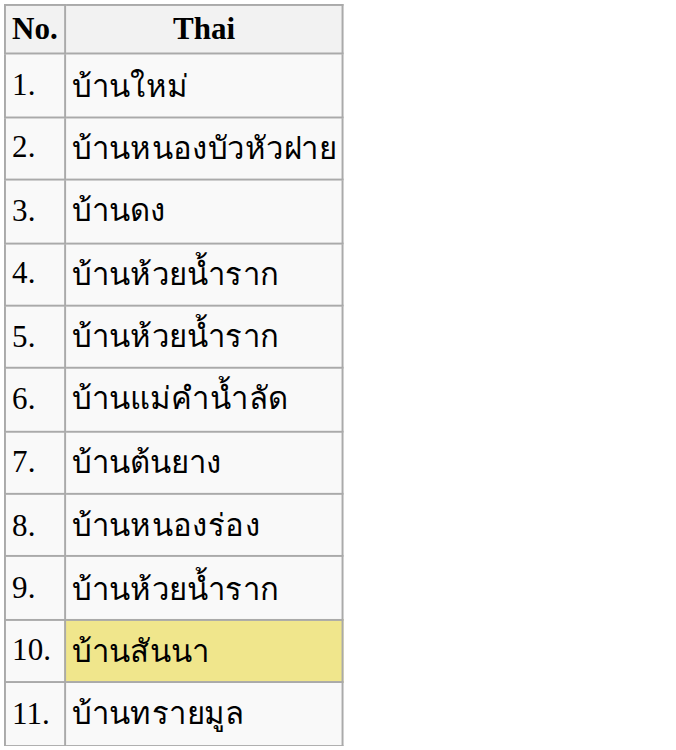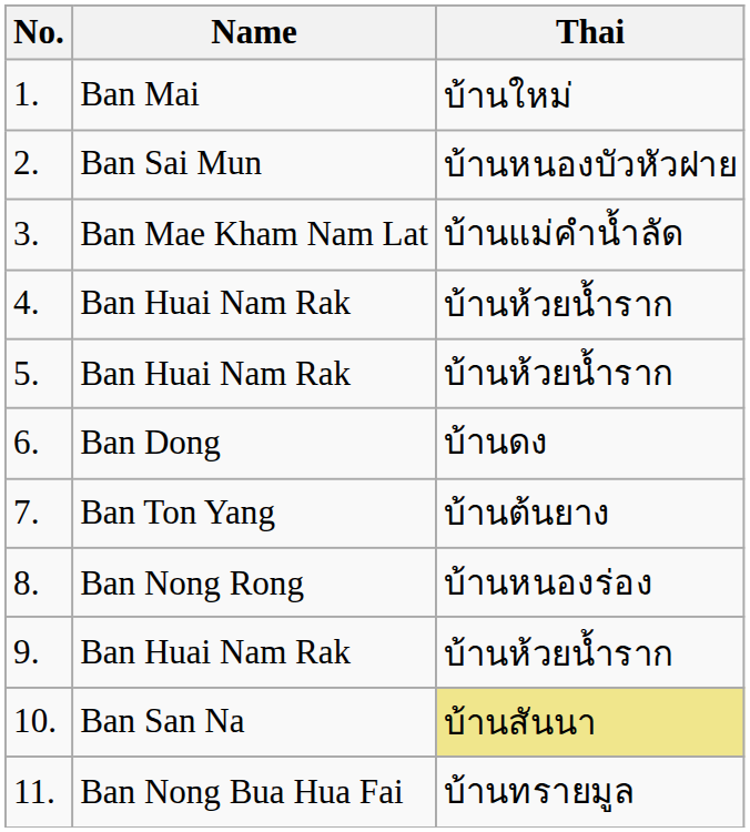+ column: Name | Ban Mai | Ban Sai Mun | Ban Mae Kham Nam Lat | Ban Huai Nam Rak | Ban Huai Nam Rak | Ban Dong | Ban Ton Yang | Ban Nong Rong | Ban Huai Nam Rak | Ban San Na | Ban Nong Bua Hua Fai
3. | Thai: บ้านดง -> บ้านแม่คำน้ำลัด
6. | Thai: บ้านแม่คำน้ำลัด -> บ้านดง
